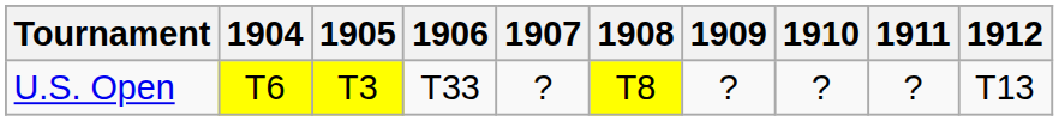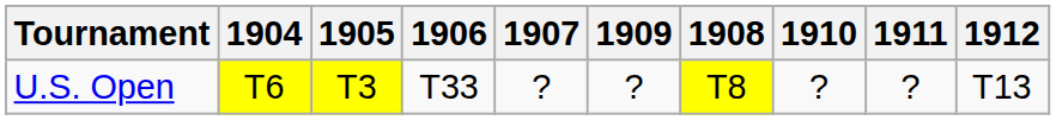columns swapped: 1908 <-> 1909
